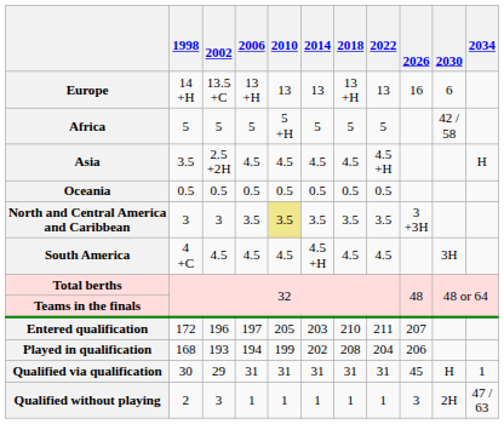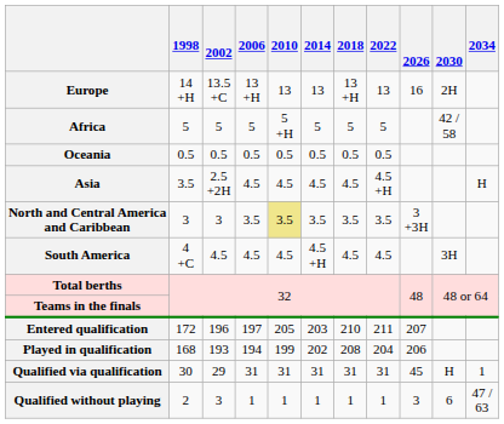Europe | 2030: 6 -> 2H
rows swapped: Asia <-> Oceania
Qualified without playing | 2030: 2H -> 6
